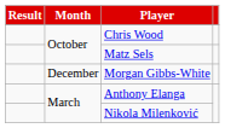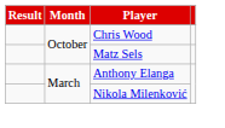- row: December | Morgan Gibbs-White
